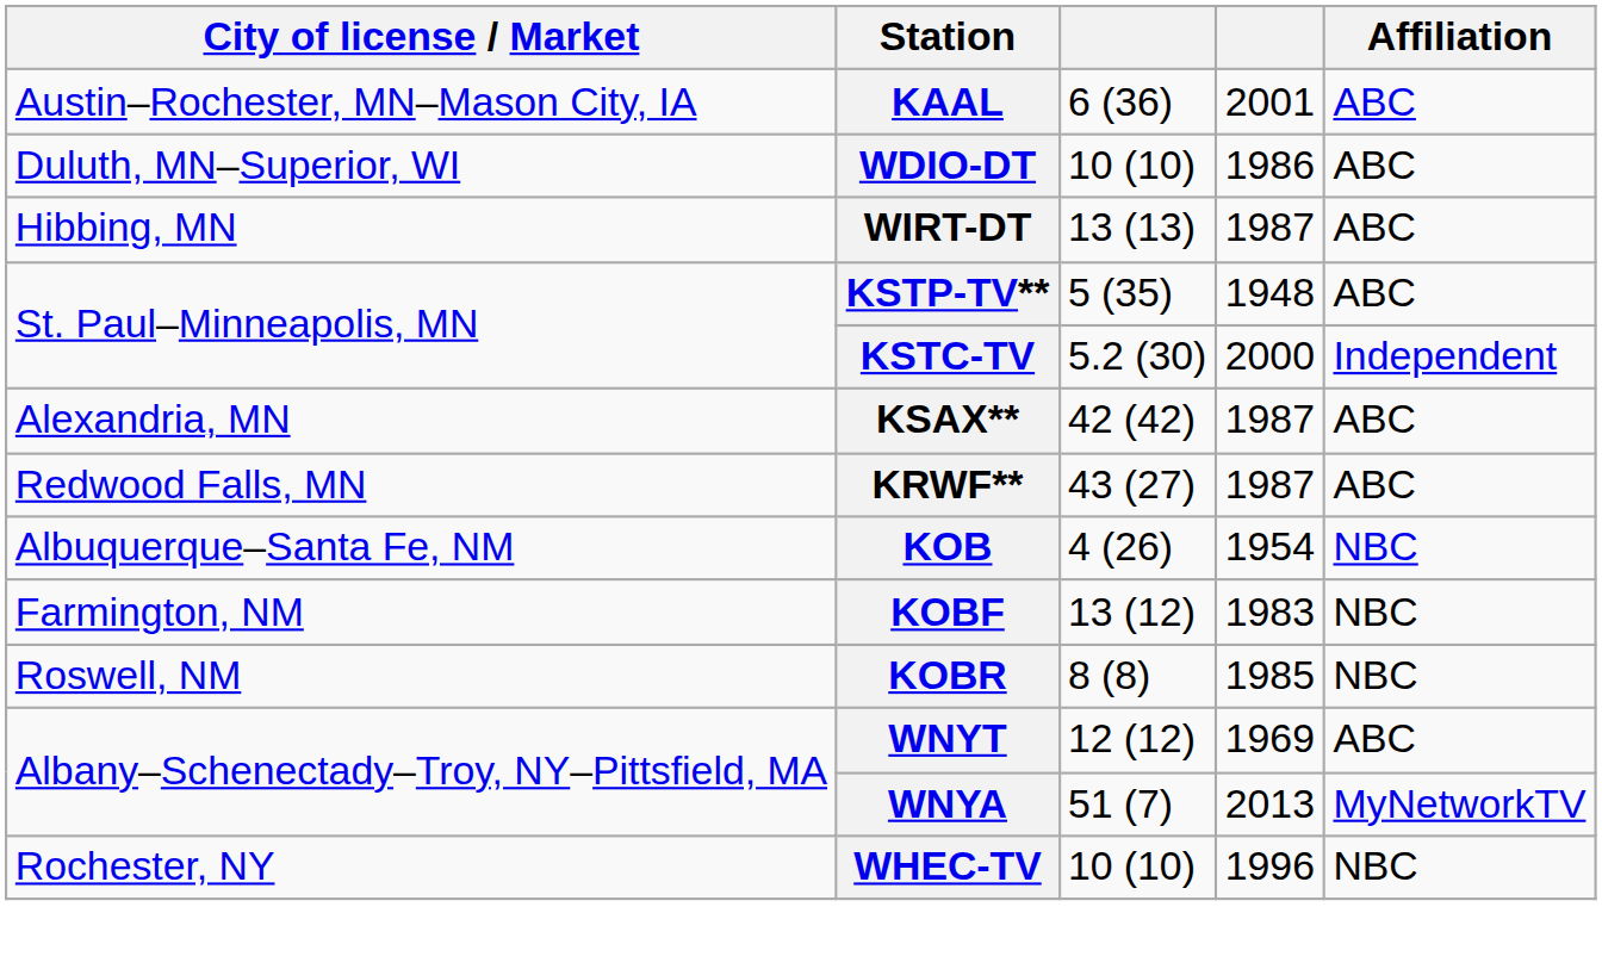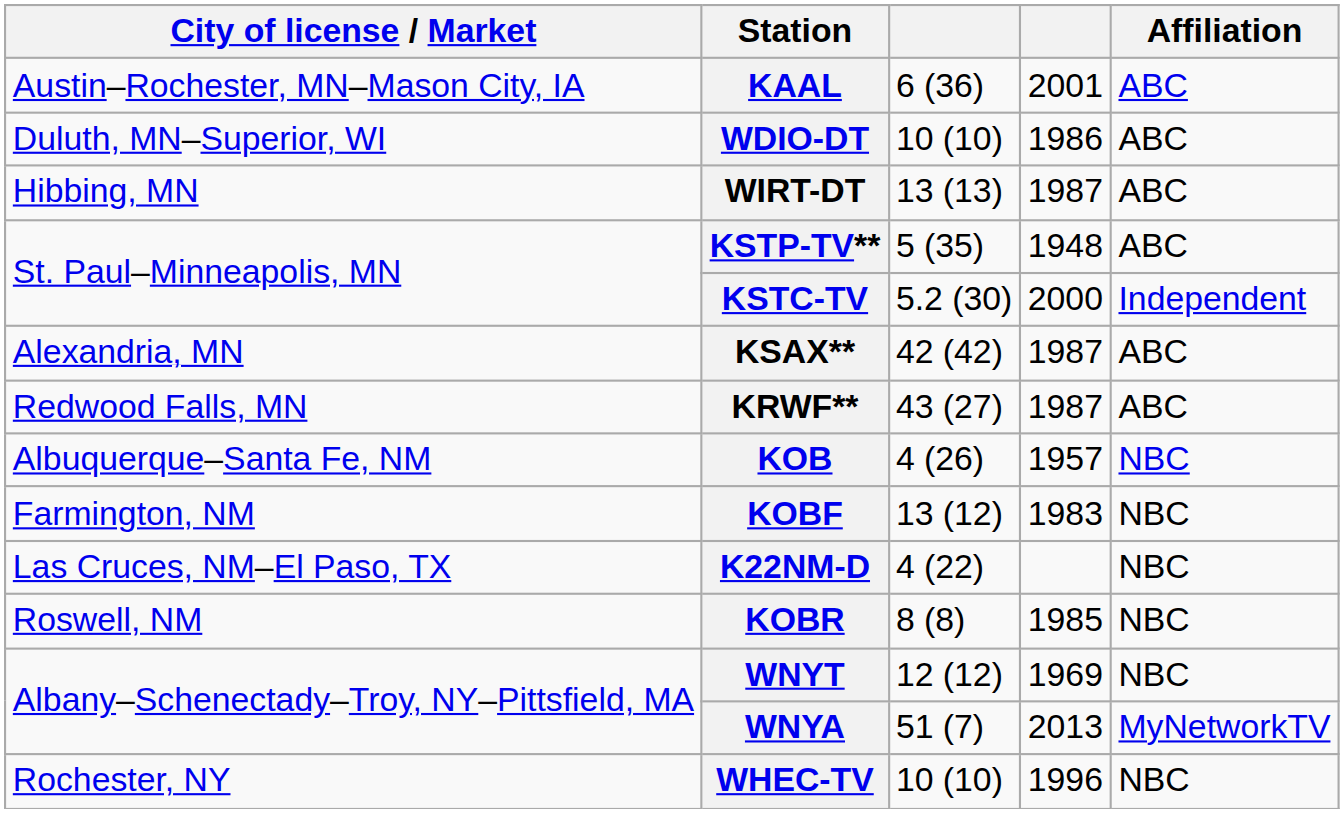KOB | column 4: 1954 -> 1957
+ row: Las Cruces, NM–El Paso, TX | K22NM-D | 4 (22) | NBC
WNYT | Affiliation: ABC -> NBC
